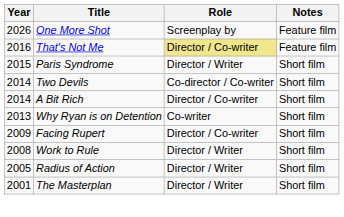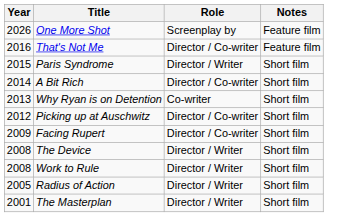That's Not Me | Role: khaki background -> no background
- row: 2014 | Two Devils | Co-director / Co-writer | Short film
+ row: 2012 | Picking up at Auschwitz | Director / Co-writer | Short film
+ row: 2008 | The Device | Director / Writer | Short film
